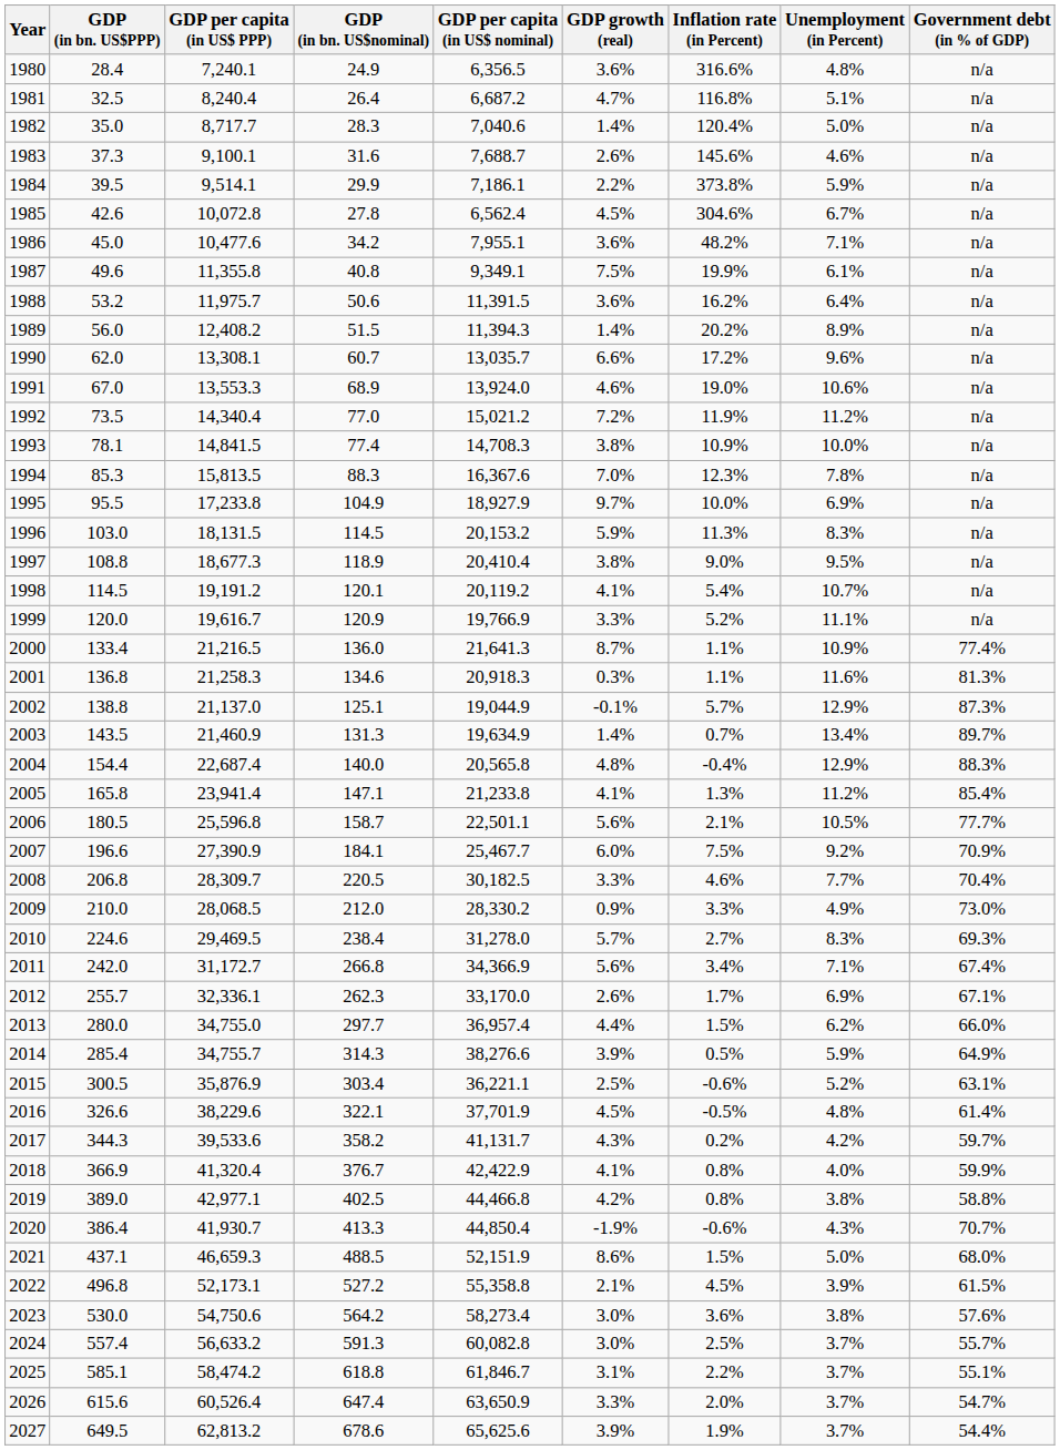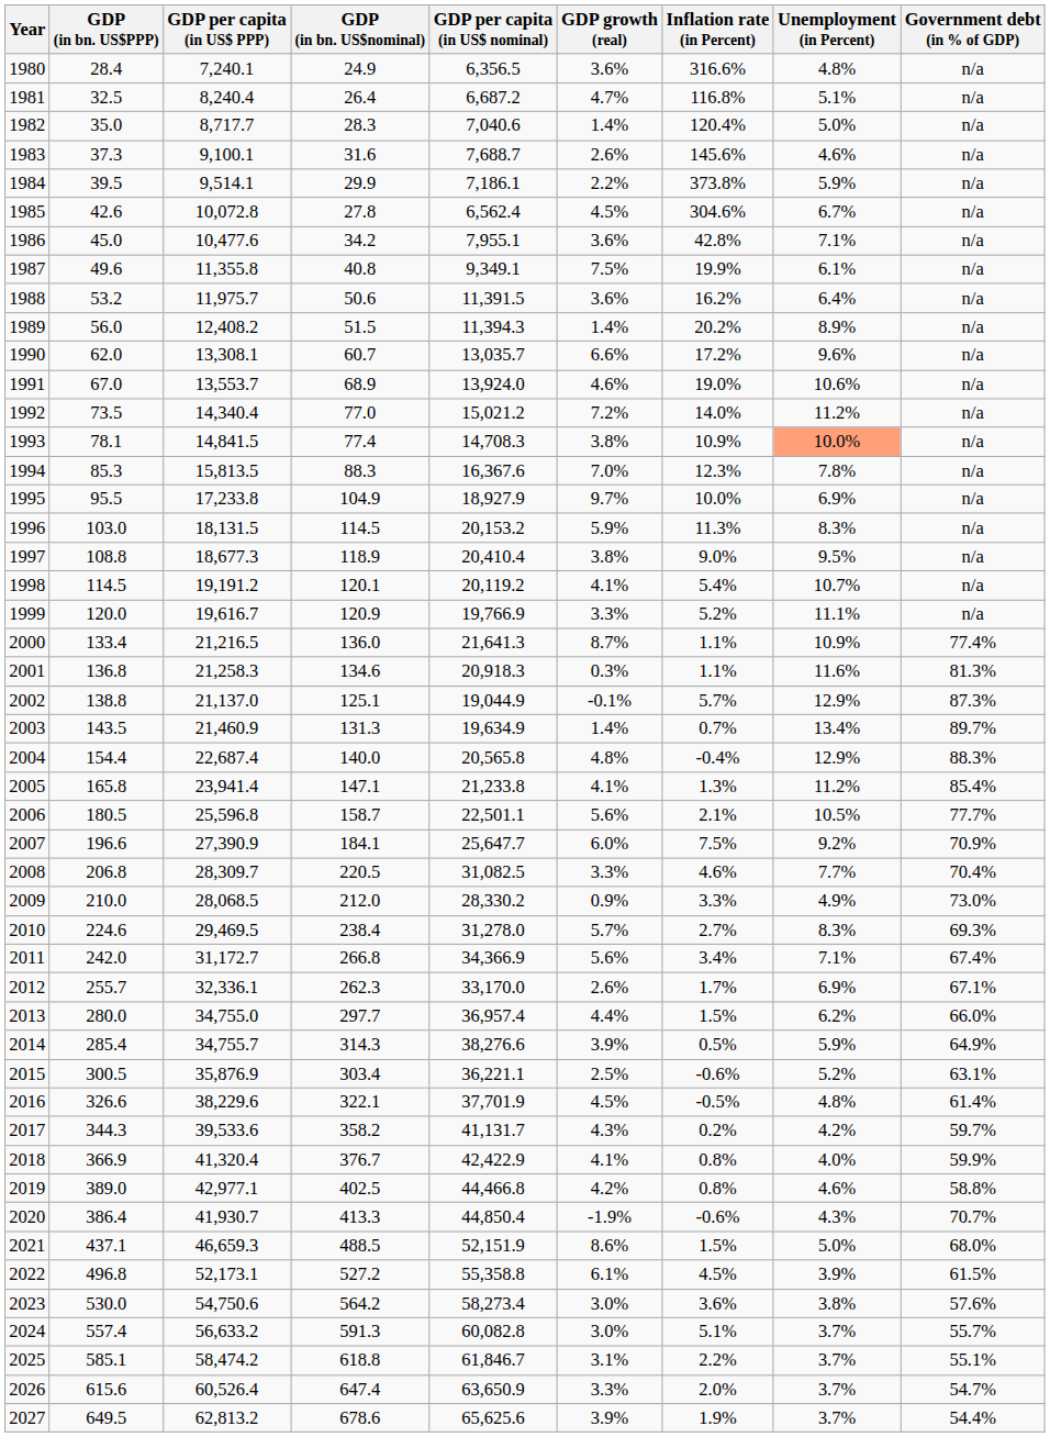1986 | Inflation rate (in Percent): 48.2% -> 42.8%
1991 | GDP per capita (in US$ PPP): 13,553.3 -> 13,553.7
1992 | Inflation rate (in Percent): 11.9% -> 14.0%
1993 | Unemployment (in Percent): no background -> lightsalmon background
2007 | GDP per capita (in US$ nominal): 25,467.7 -> 25,647.7
2008 | GDP per capita (in US$ nominal): 30,182.5 -> 31,082.5
2019 | Unemployment (in Percent): 3.8% -> 4.6%
2022 | GDP growth (real): 2.1% -> 6.1%
2024 | Inflation rate (in Percent): 2.5% -> 5.1%
